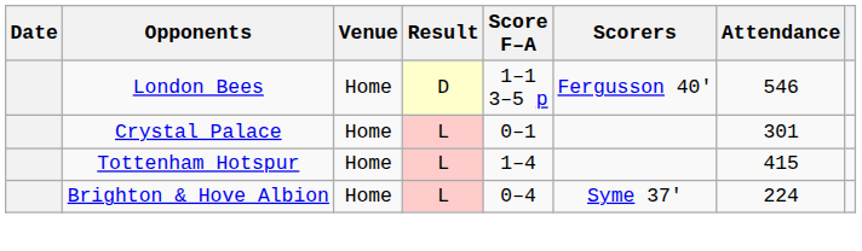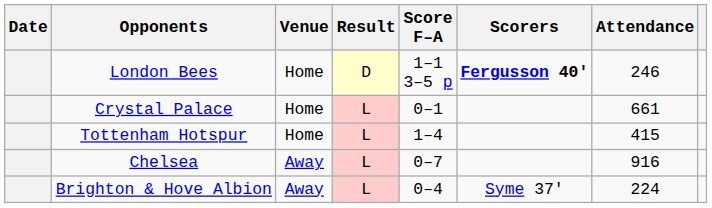London Bees | Scorers: normal -> bold
London Bees | Attendance: 546 -> 246
Crystal Palace | Attendance: 301 -> 661
+ row: Chelsea | Away | L | 0–7 | 916
Brighton & Hove Albion | Venue: Home -> Away
